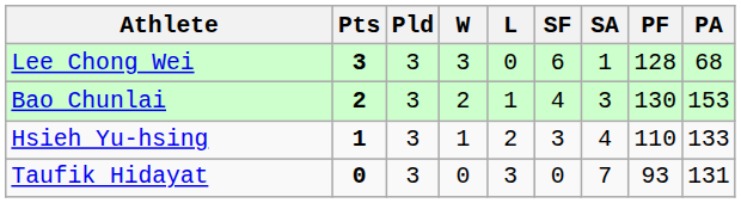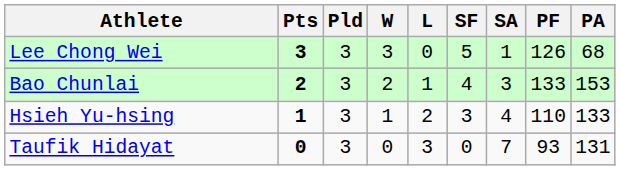Lee Chong Wei | SF: 6 -> 5
Lee Chong Wei | PF: 128 -> 126
Bao Chunlai | PF: 130 -> 133
